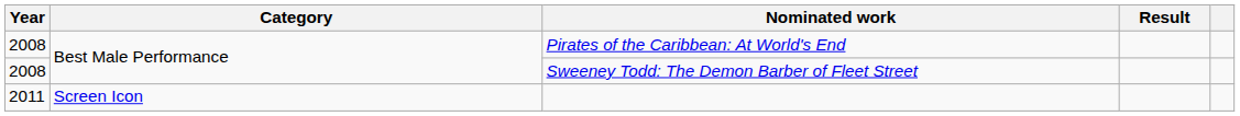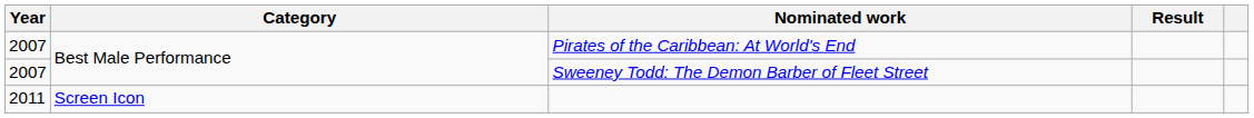Pirates of the Caribbean: At World's End | Year: 2008 -> 2007
Sweeney Todd: The Demon Barber of Fleet Street | Year: 2008 -> 2007
